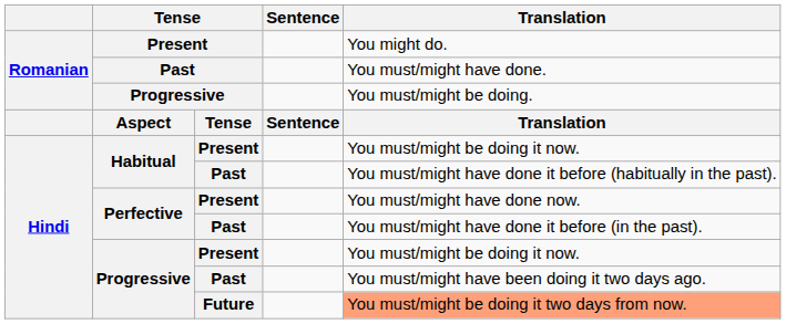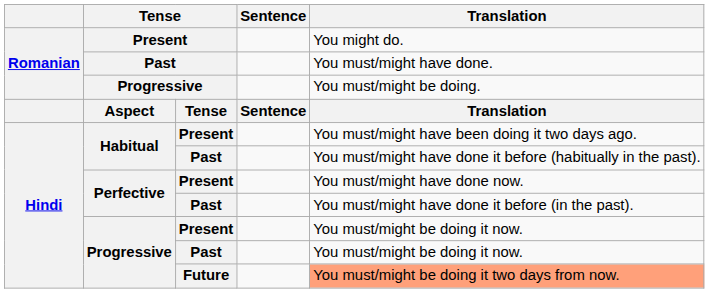Habitual / Present | Translation: You must/might be doing it now. -> You must/might have been doing it two days ago.
Progressive / Past | Translation: You must/might have been doing it two days ago. -> You must/might be doing it now.
